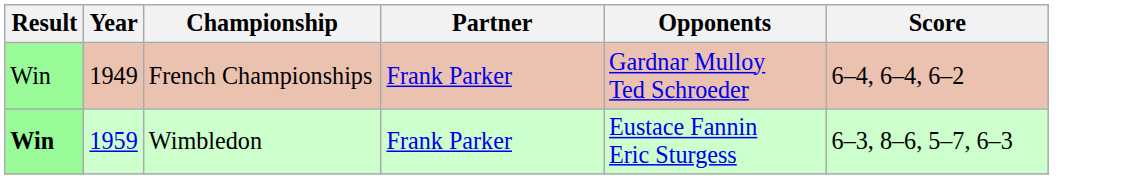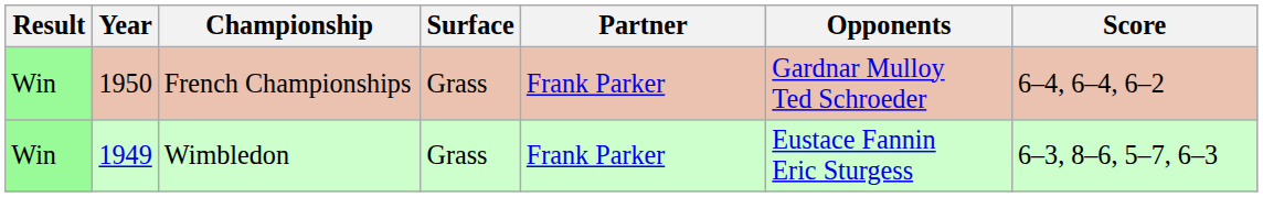+ column: Surface | Grass | Grass
French Championships | Year: 1949 -> 1950
Wimbledon | Result: bold -> normal
Wimbledon | Year: 1959 -> 1949
